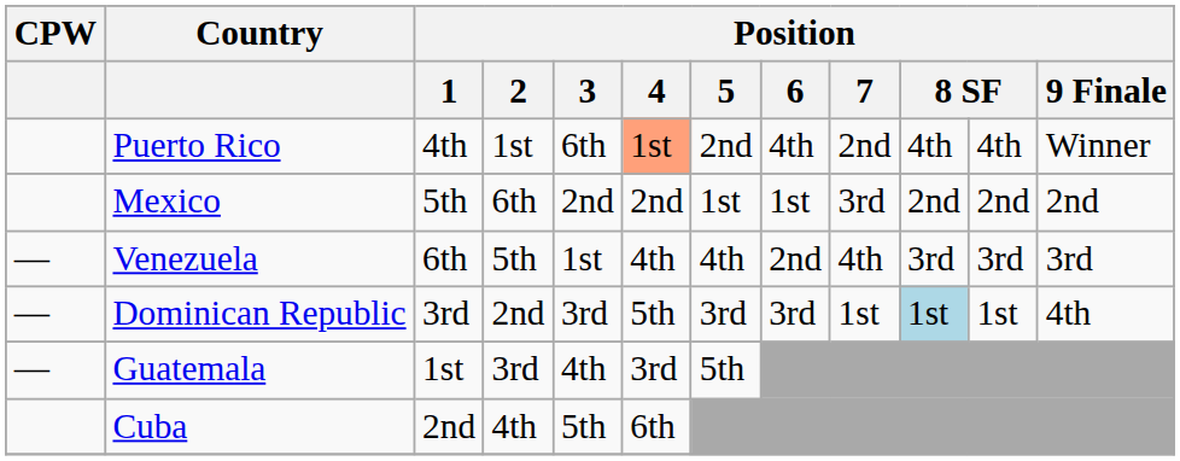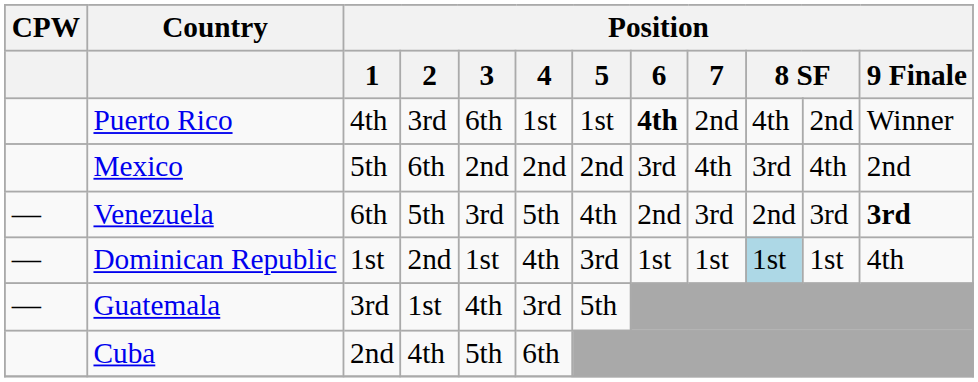Puerto Rico | Position / 2: 1st -> 3rd
Puerto Rico | Position / 4: lightsalmon background -> no background
Puerto Rico | Position / 5: 2nd -> 1st
Puerto Rico | Position / 6: normal -> bold
Puerto Rico | column 11: 4th -> 2nd
Mexico | Position / 5: 1st -> 2nd
Mexico | Position / 6: 1st -> 3rd
Mexico | Position / 7: 3rd -> 4th
Mexico | column 10: 2nd -> 3rd
Mexico | column 11: 2nd -> 4th
Venezuela | Position / 3: 1st -> 3rd
Venezuela | Position / 4: 4th -> 5th
Venezuela | Position / 7: 4th -> 3rd
Venezuela | column 10: 3rd -> 2nd
Venezuela | Position / 9 Finale: normal -> bold
Dominican Republic | Position / 1: 3rd -> 1st
Dominican Republic | Position / 3: 3rd -> 1st
Dominican Republic | Position / 4: 5th -> 4th
Dominican Republic | Position / 6: 3rd -> 1st
Guatemala | Position / 1: 1st -> 3rd
Guatemala | Position / 2: 3rd -> 1st
